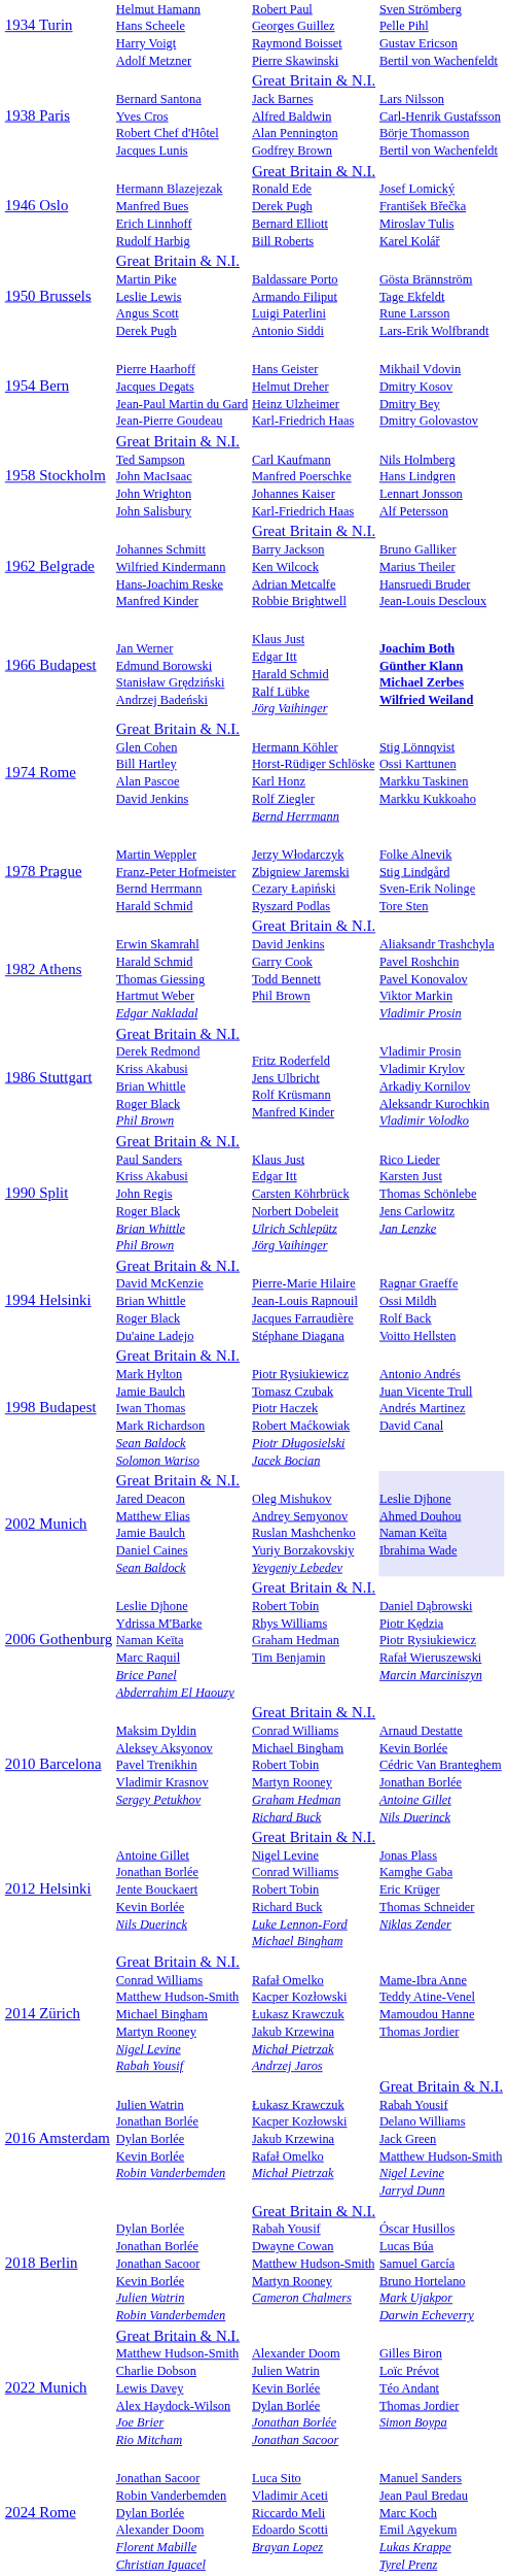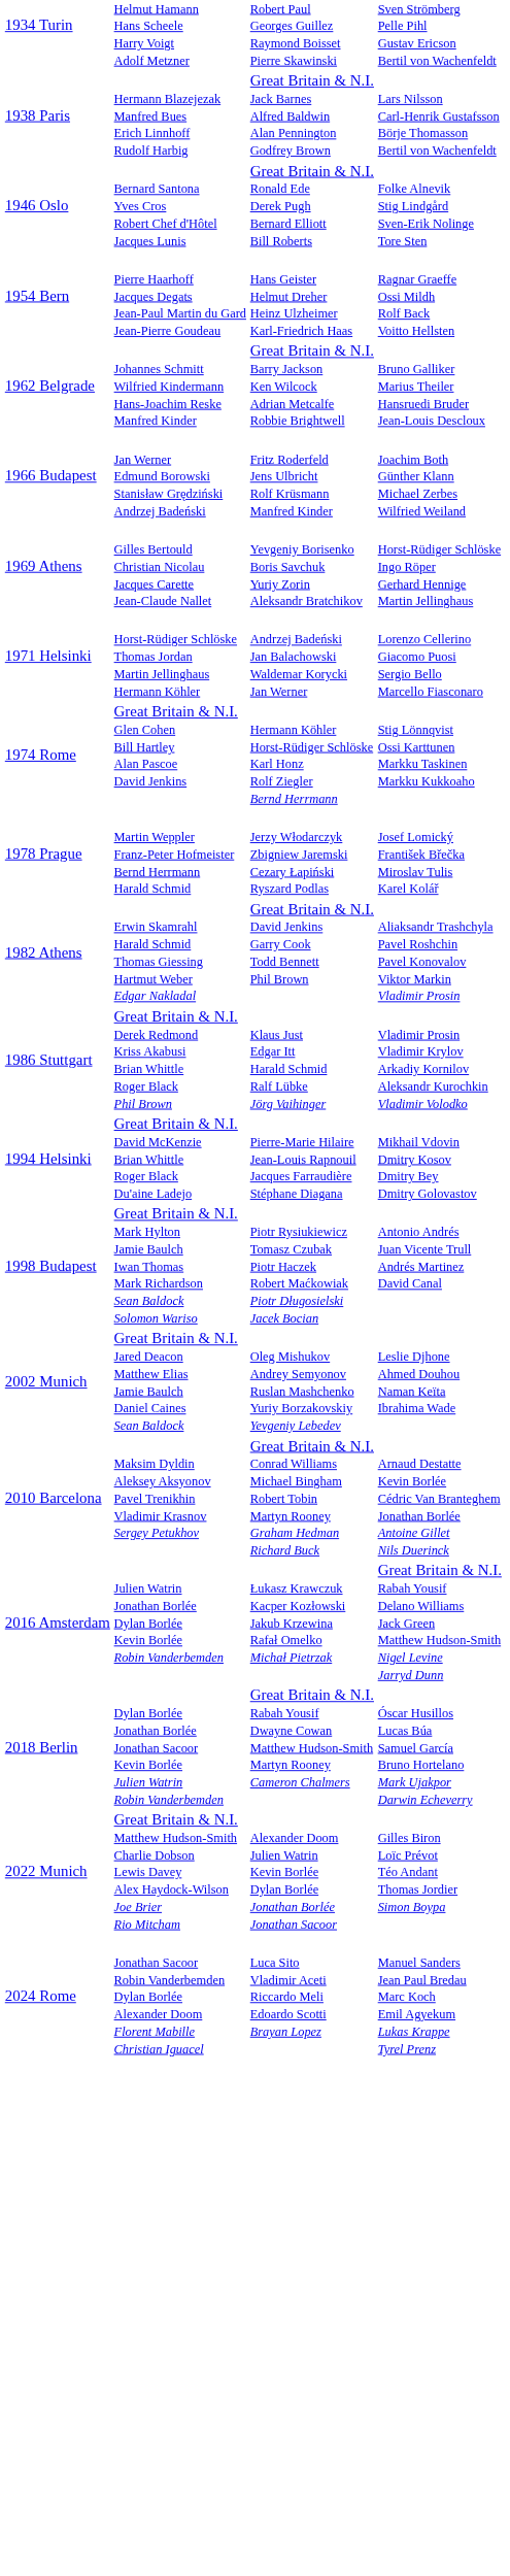1938 Paris | column 2: Bernard Santona Yves Cros Robert Chef d'Hôtel Jacques Lunis -> Hermann Blazejezak Manfred Bues Erich Linnhoff Rudolf Harbig
1946 Oslo | column 2: Hermann Blazejezak Manfred Bues Erich Linnhoff Rudolf Harbig -> Bernard Santona Yves Cros Robert Chef d'Hôtel Jacques Lunis
1946 Oslo | column 4: Josef Lomický František Břečka Miroslav Tulis Karel Kolář -> Folke Alnevik Stig Lindgård Sven-Erik Nolinge Tore Sten
- row: 1950 Brussels | Great Britain & N.I. Martin Pike Leslie Lewis Angus Scott Derek Pugh | Baldassare Porto Armando Filiput Luigi Paterlini Antonio Siddi | Gösta Brännström Tage Ekfeldt Rune Larsson Lars-Erik Wolfbrandt
1954 Bern | column 4: Mikhail Vdovin Dmitry Kosov Dmitry Bey Dmitry Golovastov -> Ragnar Graeffe Ossi Mildh Rolf Back Voitto Hellsten
- row: 1958 Stockholm | Great Britain & N.I. Ted Sampson John MacIsaac John Wrighton John Salisbury | Carl Kaufmann Manfred Poerschke Johannes Kaiser Karl-Friedrich Haas | Nils Holmberg Hans Lindgren Lennart Jonsson Alf Petersson
1966 Budapest | column 3: Klaus Just Edgar Itt Harald Schmid Ralf Lübke Jörg Vaihinger -> Fritz Roderfeld Jens Ulbricht Rolf Krüsmann Manfred Kinder
1966 Budapest | column 4: bold -> normal
+ row: 1969 Athens | Gilles Bertould Christian Nicolau Jacques Carette Jean-Claude Nallet | Yevgeniy Borisenko Boris Savchuk Yuriy Zorin Aleksandr Bratchikov | Horst-Rüdiger Schlöske Ingo Röper Gerhard Hennige Martin Jellinghaus
+ row: 1971 Helsinki | Horst-Rüdiger Schlöske Thomas Jordan Martin Jellinghaus Hermann Köhler | Andrzej Badeński Jan Balachowski Waldemar Korycki Jan Werner | Lorenzo Cellerino Giacomo Puosi Sergio Bello Marcello Fiasconaro
1978 Prague | column 4: Folke Alnevik Stig Lindgård Sven-Erik Nolinge Tore Sten -> Josef Lomický František Břečka Miroslav Tulis Karel Kolář
1986 Stuttgart | column 3: Fritz Roderfeld Jens Ulbricht Rolf Krüsmann Manfred Kinder -> Klaus Just Edgar Itt Harald Schmid Ralf Lübke Jörg Vaihinger
- row: 1990 Split | Great Britain & N.I. Paul Sanders Kriss Akabusi John Regis Roger Black Brian Whittle Phil Brown | Klaus Just Edgar Itt Carsten Köhrbrück Norbert Dobeleit Ulrich Schlepütz Jörg Vaihinger | Rico Lieder Karsten Just Thomas Schönlebe Jens Carlowitz Jan Lenzke
1994 Helsinki | column 4: Ragnar Graeffe Ossi Mildh Rolf Back Voitto Hellsten -> Mikhail Vdovin Dmitry Kosov Dmitry Bey Dmitry Golovastov
2002 Munich | column 4: lavender background -> no background
- row: 2006 Gothenburg | Leslie Djhone Ydrissa M'Barke Naman Keïta Marc Raquil Brice Panel Abderrahim El Haouzy | Great Britain & N.I. Robert Tobin Rhys Williams Graham Hedman Tim Benjamin | Daniel Dąbrowski Piotr Kędzia Piotr Rysiukiewicz Rafał Wieruszewski Marcin Marciniszyn
- row: 2012 Helsinki | Antoine Gillet Jonathan Borlée Jente Bouckaert Kevin Borlée Nils Duerinck | Great Britain & N.I. Nigel Levine Conrad Williams Robert Tobin Richard Buck Luke Lennon-Ford Michael Bingham | Jonas Plass Kamghe Gaba Eric Krüger Thomas Schneider Niklas Zender
- row: 2014 Zürich | Great Britain & N.I. Conrad Williams Matthew Hudson-Smith Michael Bingham Martyn Rooney Nigel Levine Rabah Yousif | Rafał Omelko Kacper Kozłowski Łukasz Krawczuk Jakub Krzewina Michał Pietrzak Andrzej Jaros | Mame-Ibra Anne Teddy Atine-Venel Mamoudou Hanne Thomas Jordier
